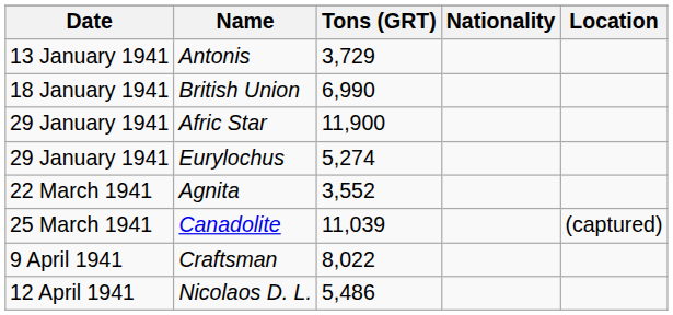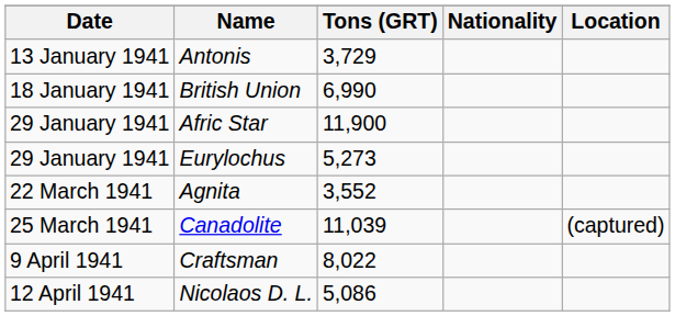Eurylochus | Tons (GRT): 5,274 -> 5,273
Nicolaos D. L. | Tons (GRT): 5,486 -> 5,086
